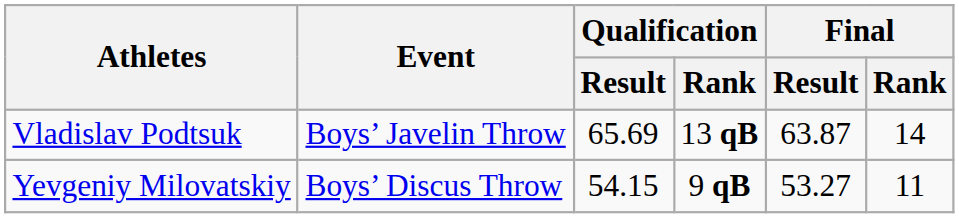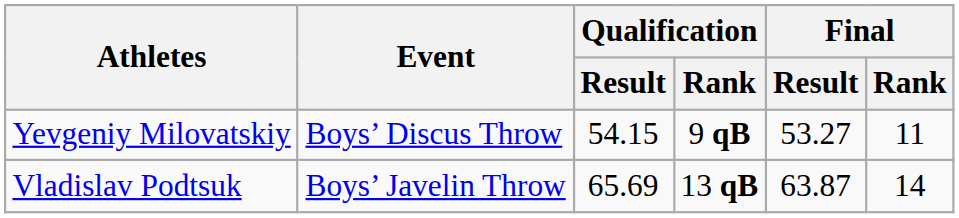rows swapped: Yevgeniy Milovatskiy <-> Vladislav Podtsuk
